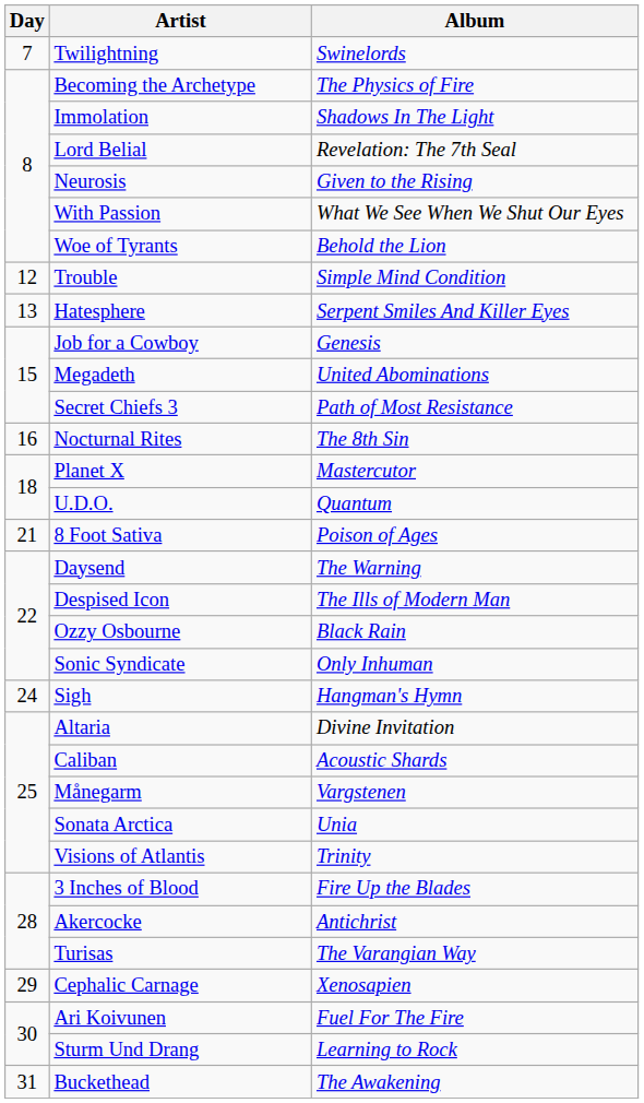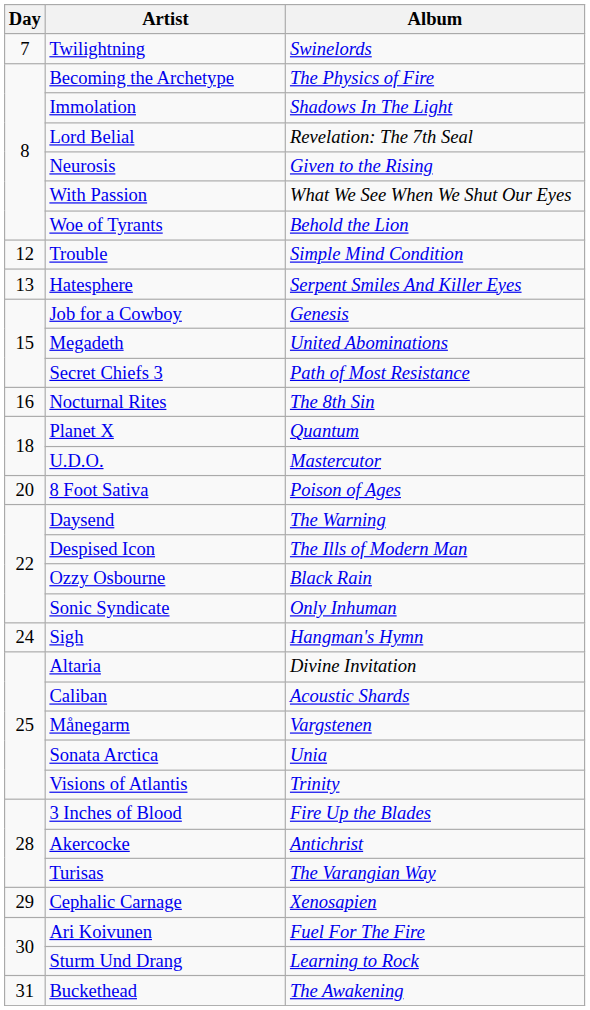Planet X | Album: Mastercutor -> Quantum
U.D.O. | Album: Quantum -> Mastercutor
8 Foot Sativa | Day: 21 -> 20
